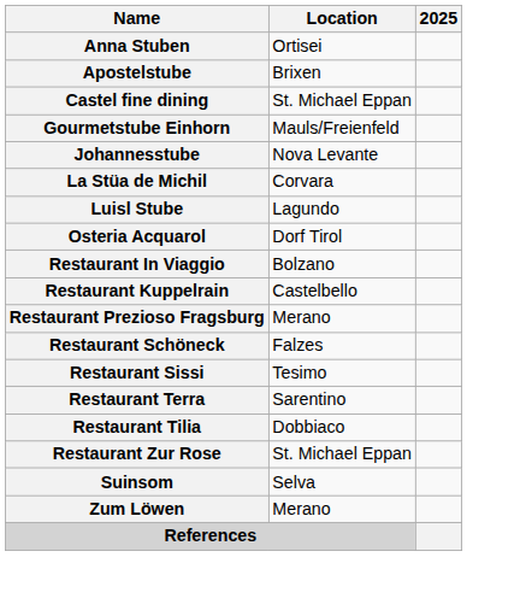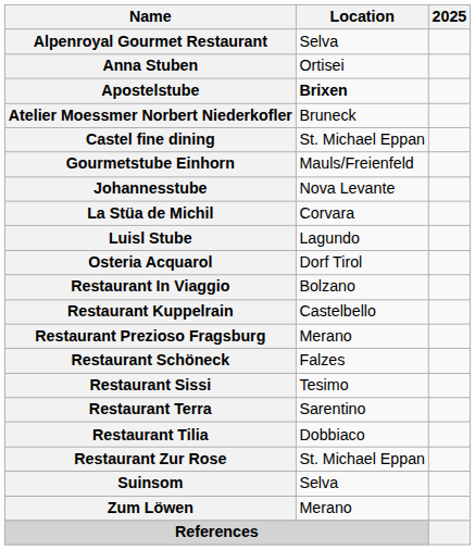+ row: Alpenroyal Gourmet Restaurant | Selva
Apostelstube | Location: normal -> bold
+ row: Atelier Moessmer Norbert Niederkofler | Bruneck
